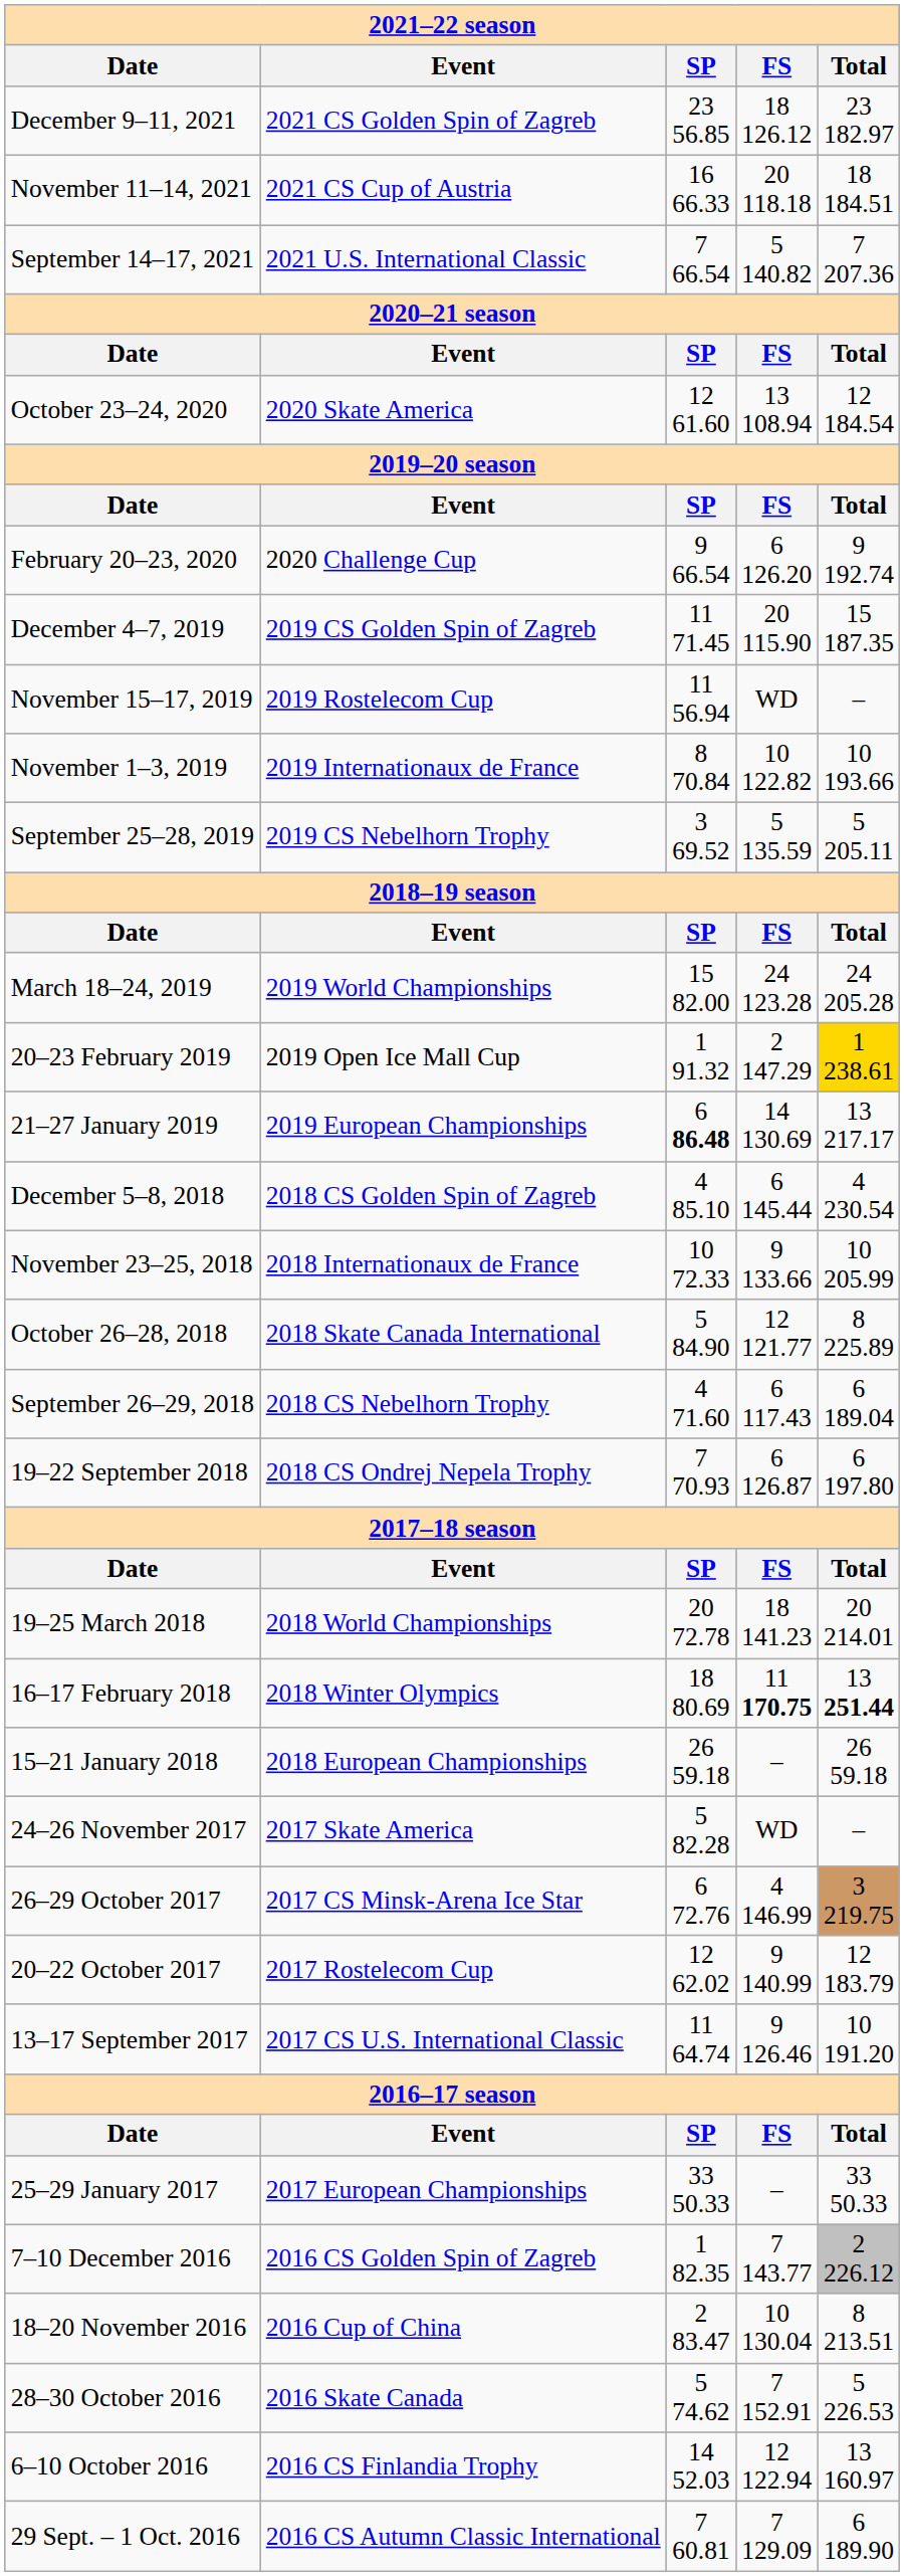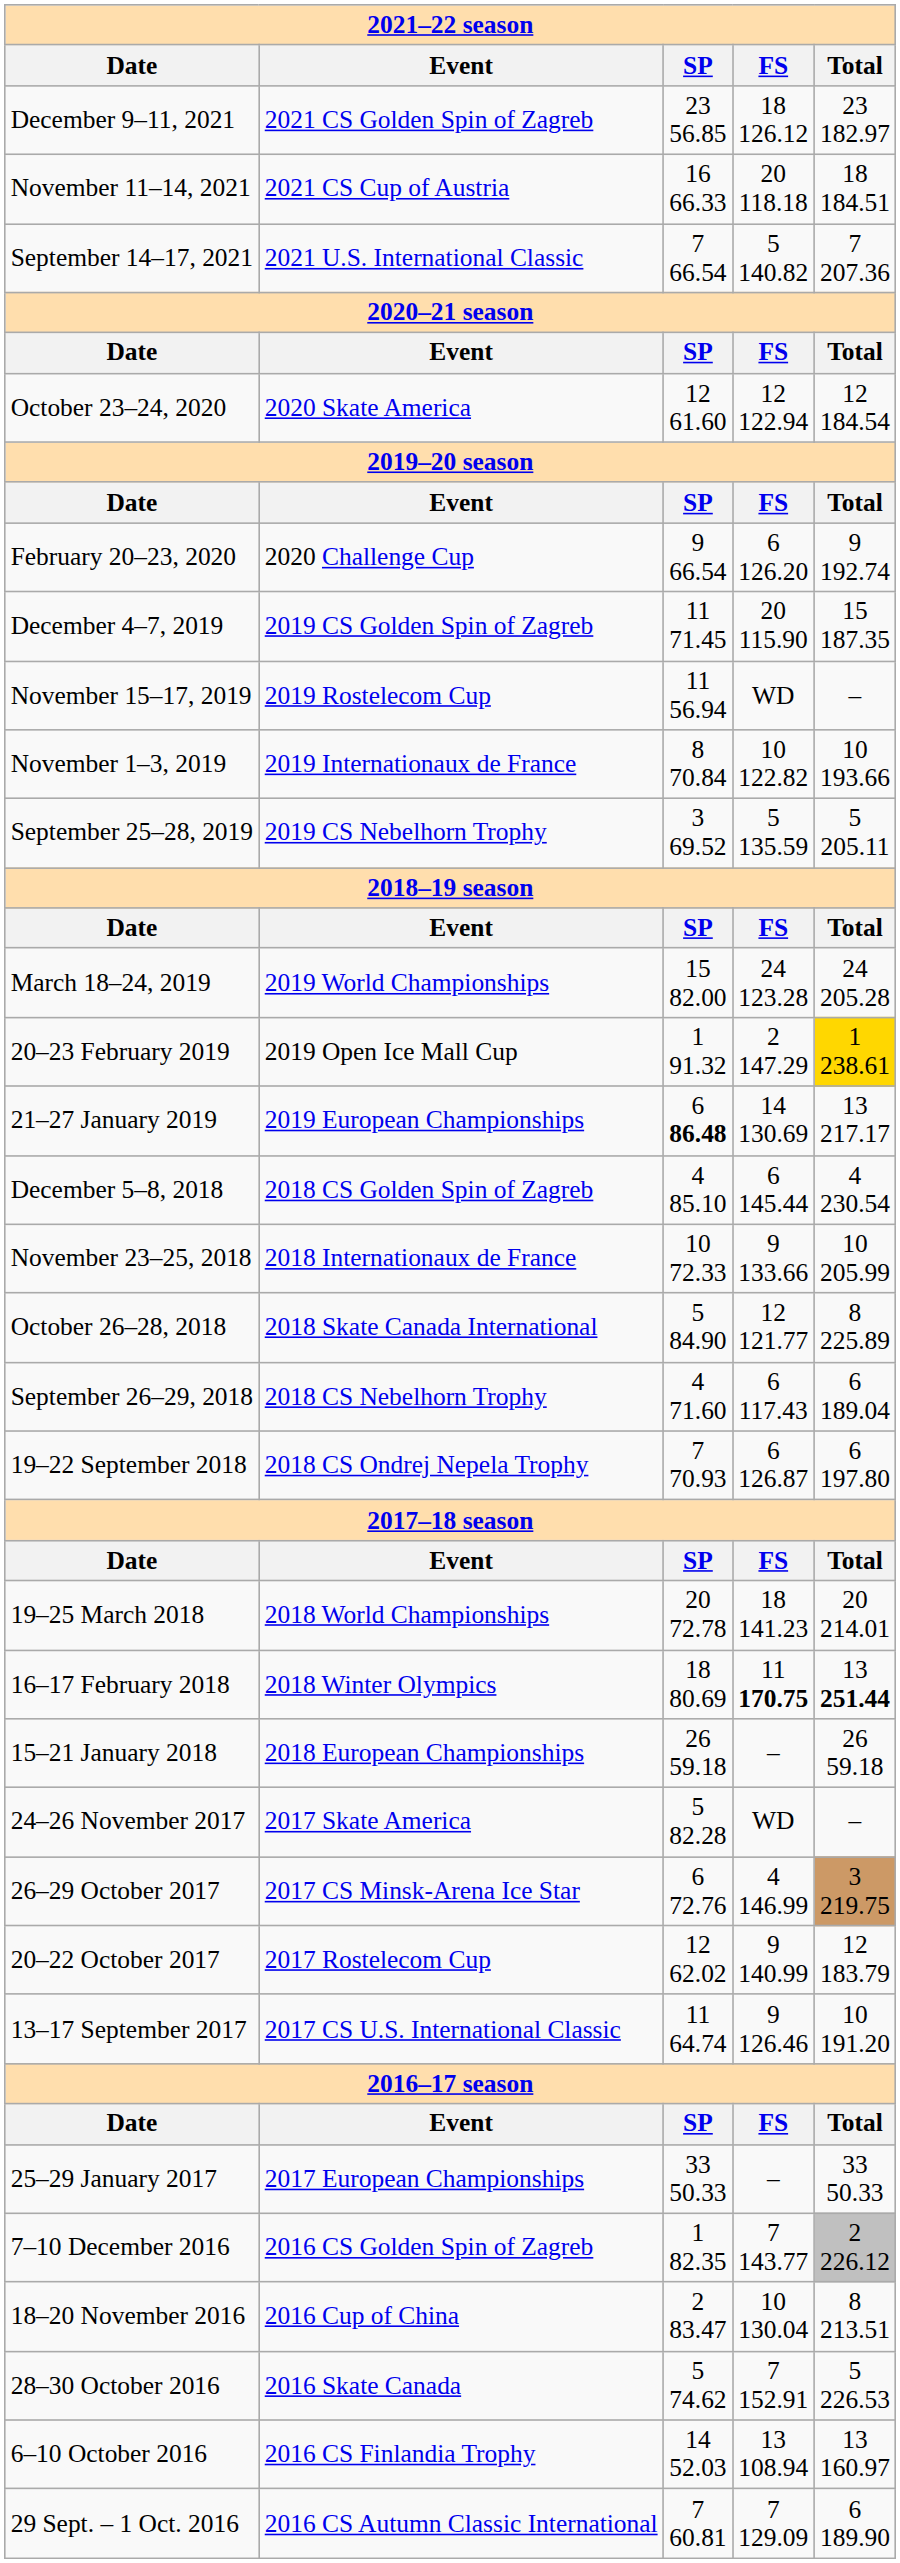October 23–24, 2020 | column 4: 13 108.94 -> 12 122.94
6–10 October 2016 | column 4: 12 122.94 -> 13 108.94
